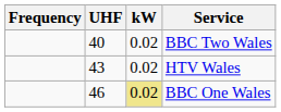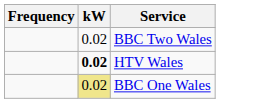- column: UHF | 40 | 43 | 46
HTV Wales | kW: normal -> bold
